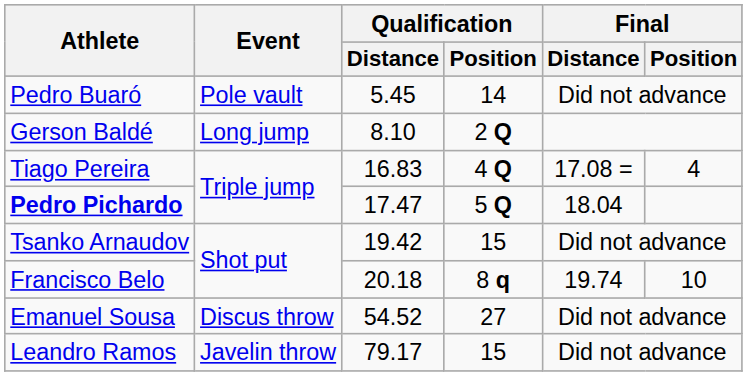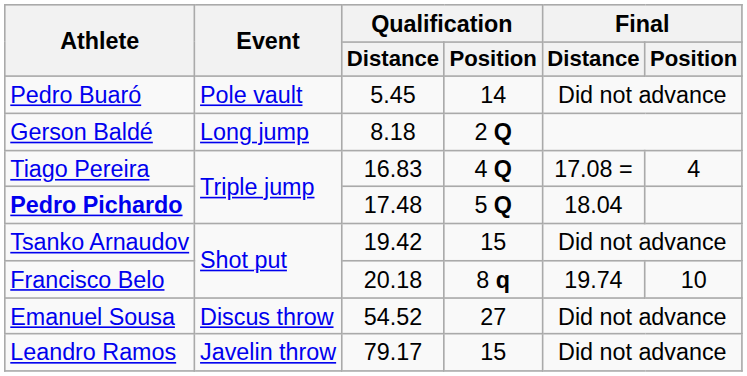Gerson Baldé | Qualification / Distance: 8.10 -> 8.18
Pedro Pichardo | Qualification / Distance: 17.47 -> 17.48
